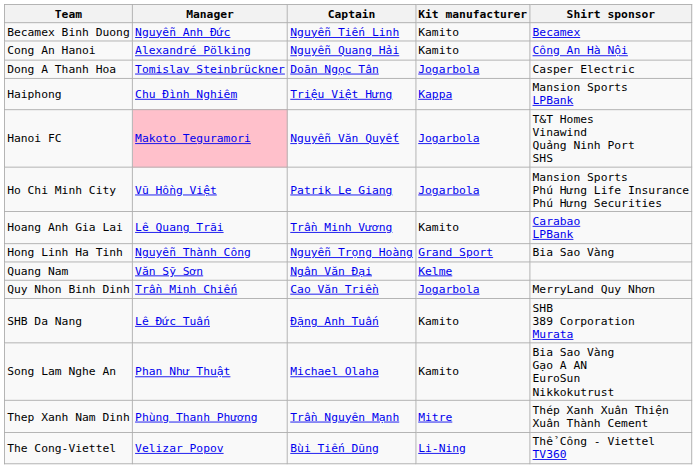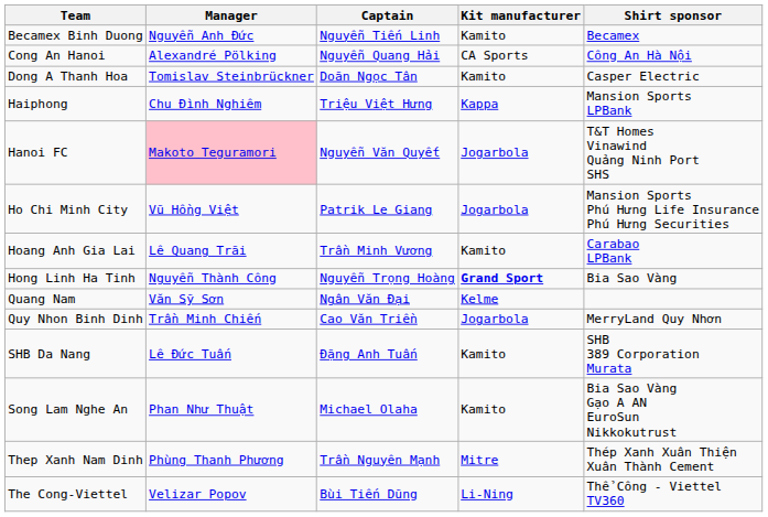Cong An Hanoi | Kit manufacturer: Kamito -> CA Sports
Dong A Thanh Hoa | Kit manufacturer: Jogarbola -> Kamito
Hong Linh Ha Tinh | Kit manufacturer: normal -> bold
